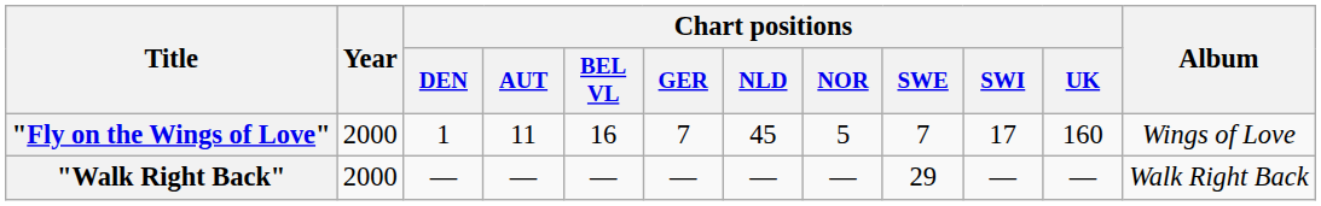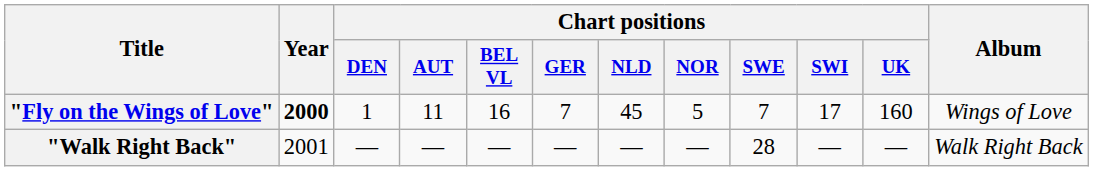"Fly on the Wings of Love" | Year: normal -> bold
"Walk Right Back" | Year: 2000 -> 2001
"Walk Right Back" | Chart positions / SWE: 29 -> 28
